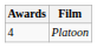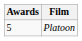Platoon | Awards: 4 -> 5
